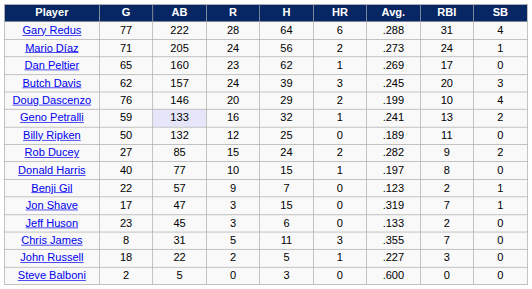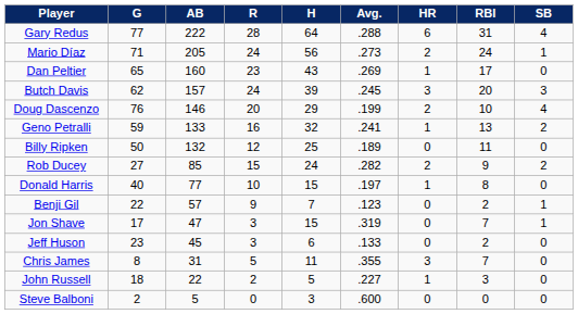columns swapped: Avg. <-> HR
Dan Peltier | H: 62 -> 43
Geno Petralli | AB: lavender background -> no background
